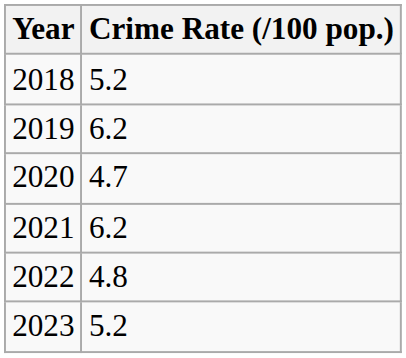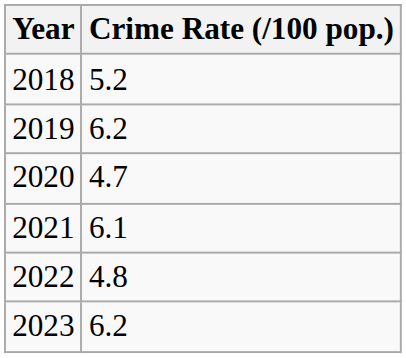2021 | Crime Rate (/100 pop.): 6.2 -> 6.1
2023 | Crime Rate (/100 pop.): 5.2 -> 6.2
